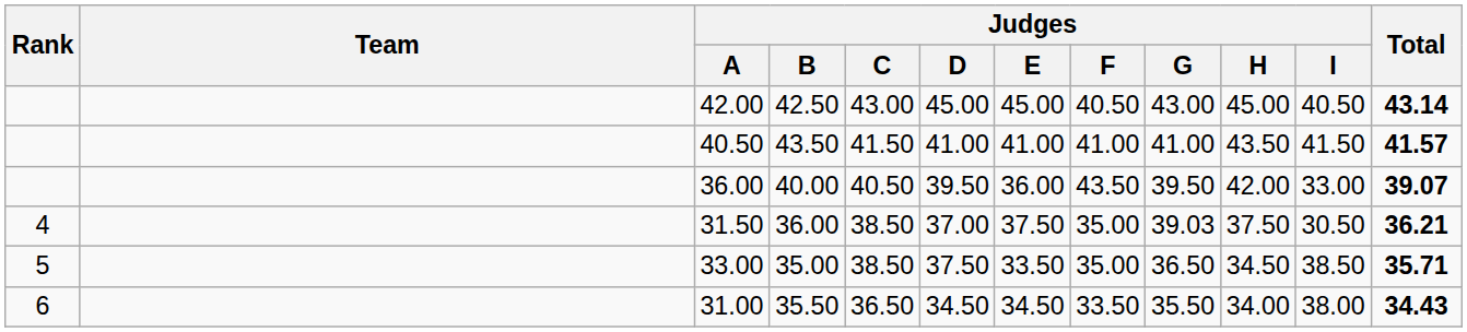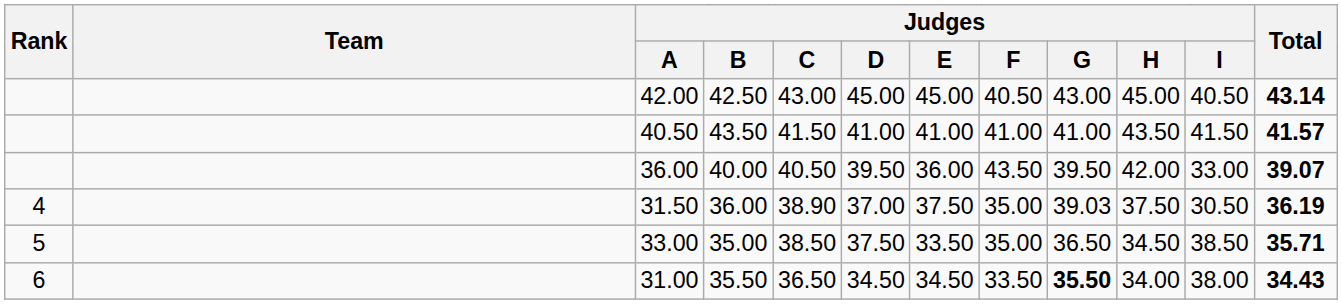31.50 | Judges / C: 38.50 -> 38.90
31.50 | Total: 36.21 -> 36.19
31.00 | Judges / G: normal -> bold
